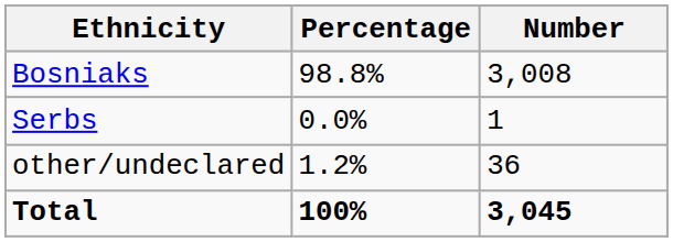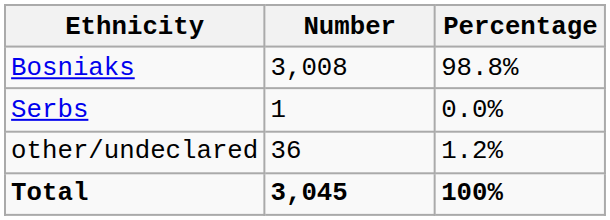columns swapped: Number <-> Percentage
